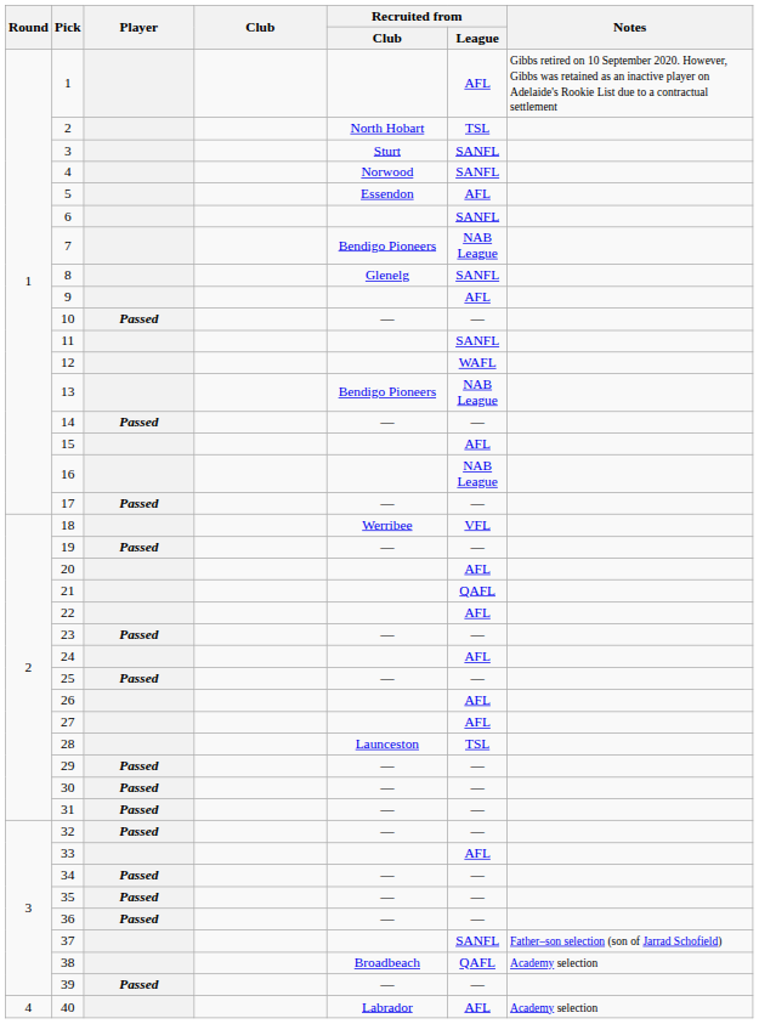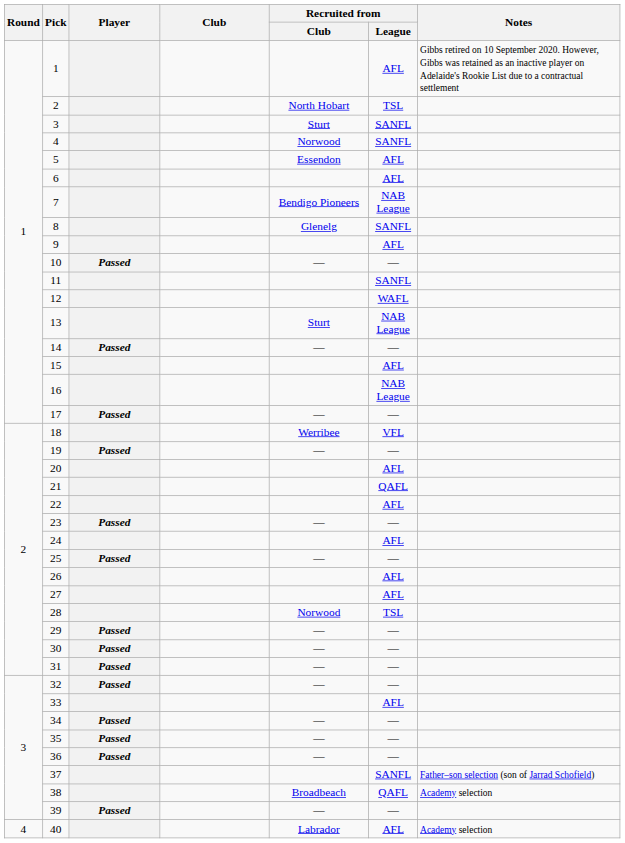6 | Recruited from / League: SANFL -> AFL
13 | Recruited from / Club: Bendigo Pioneers -> Sturt
28 | Recruited from / Club: Launceston -> Norwood
